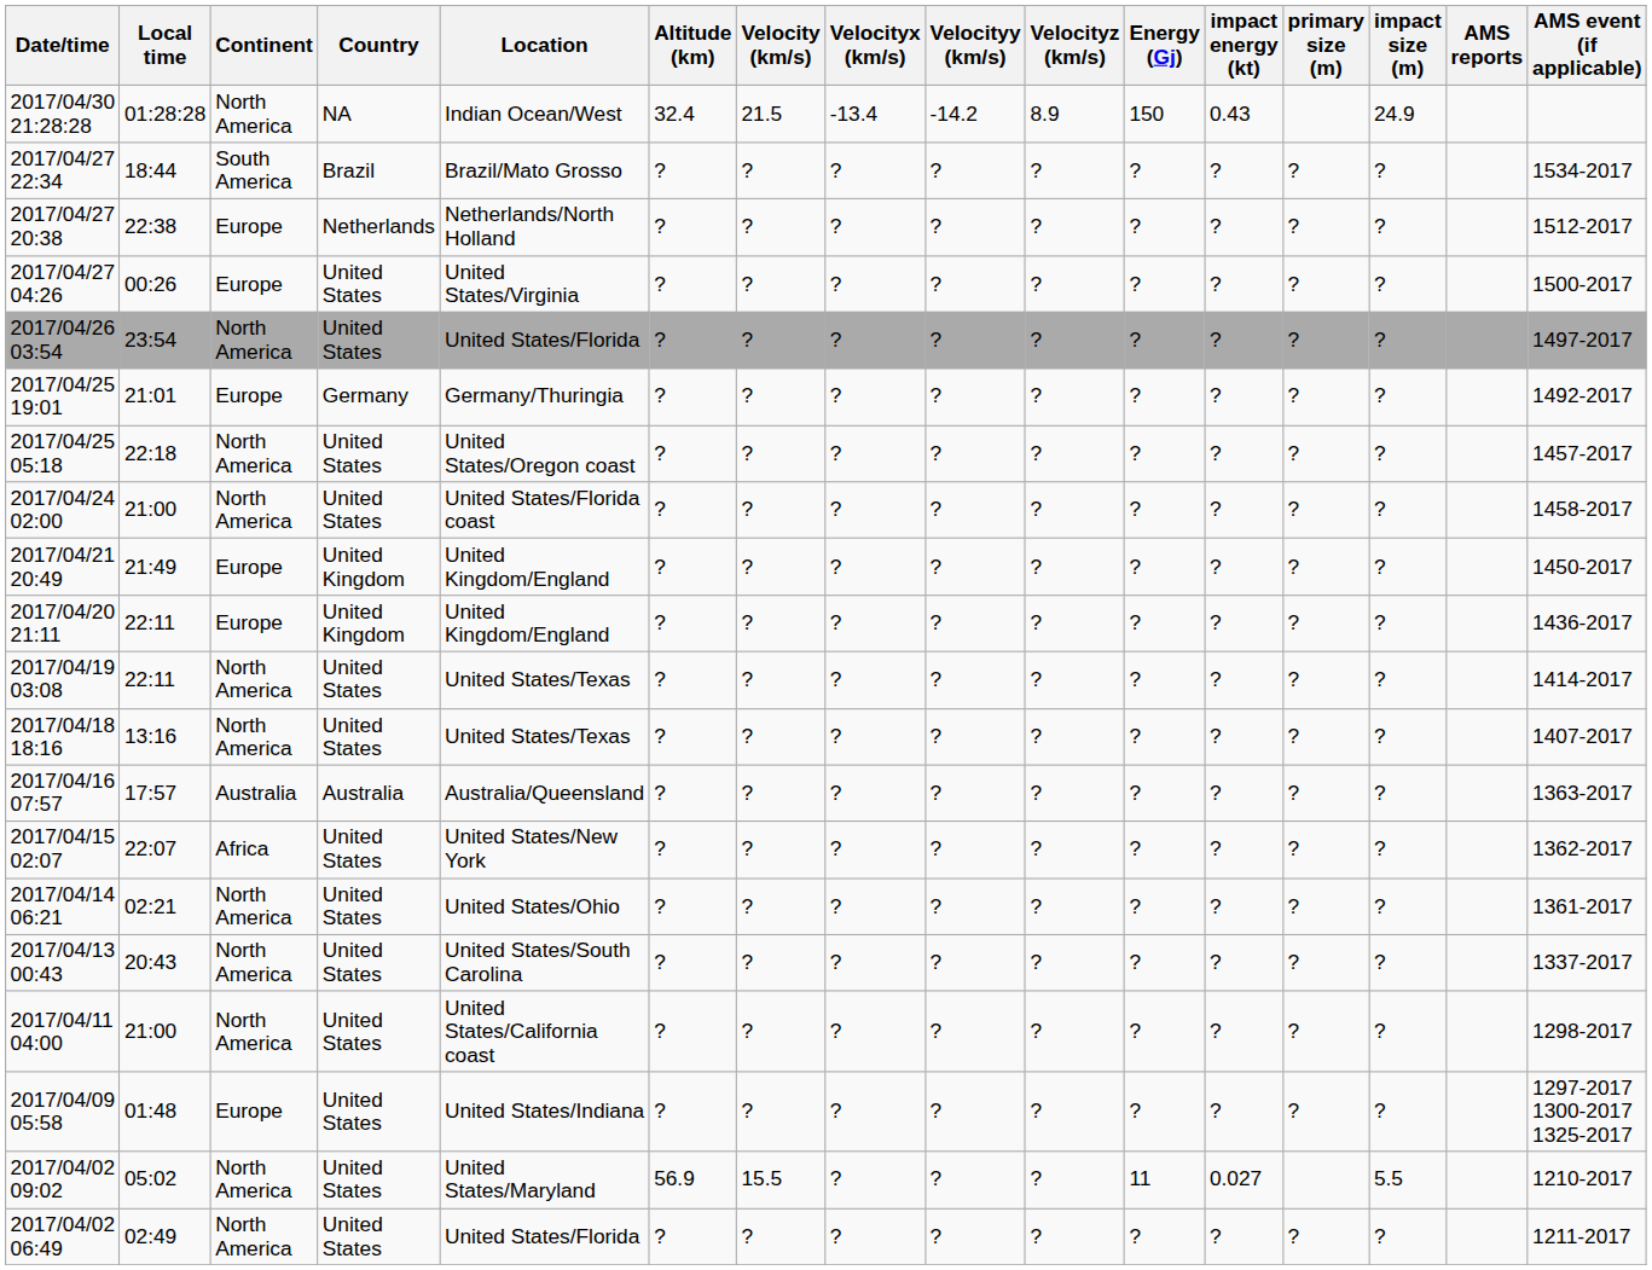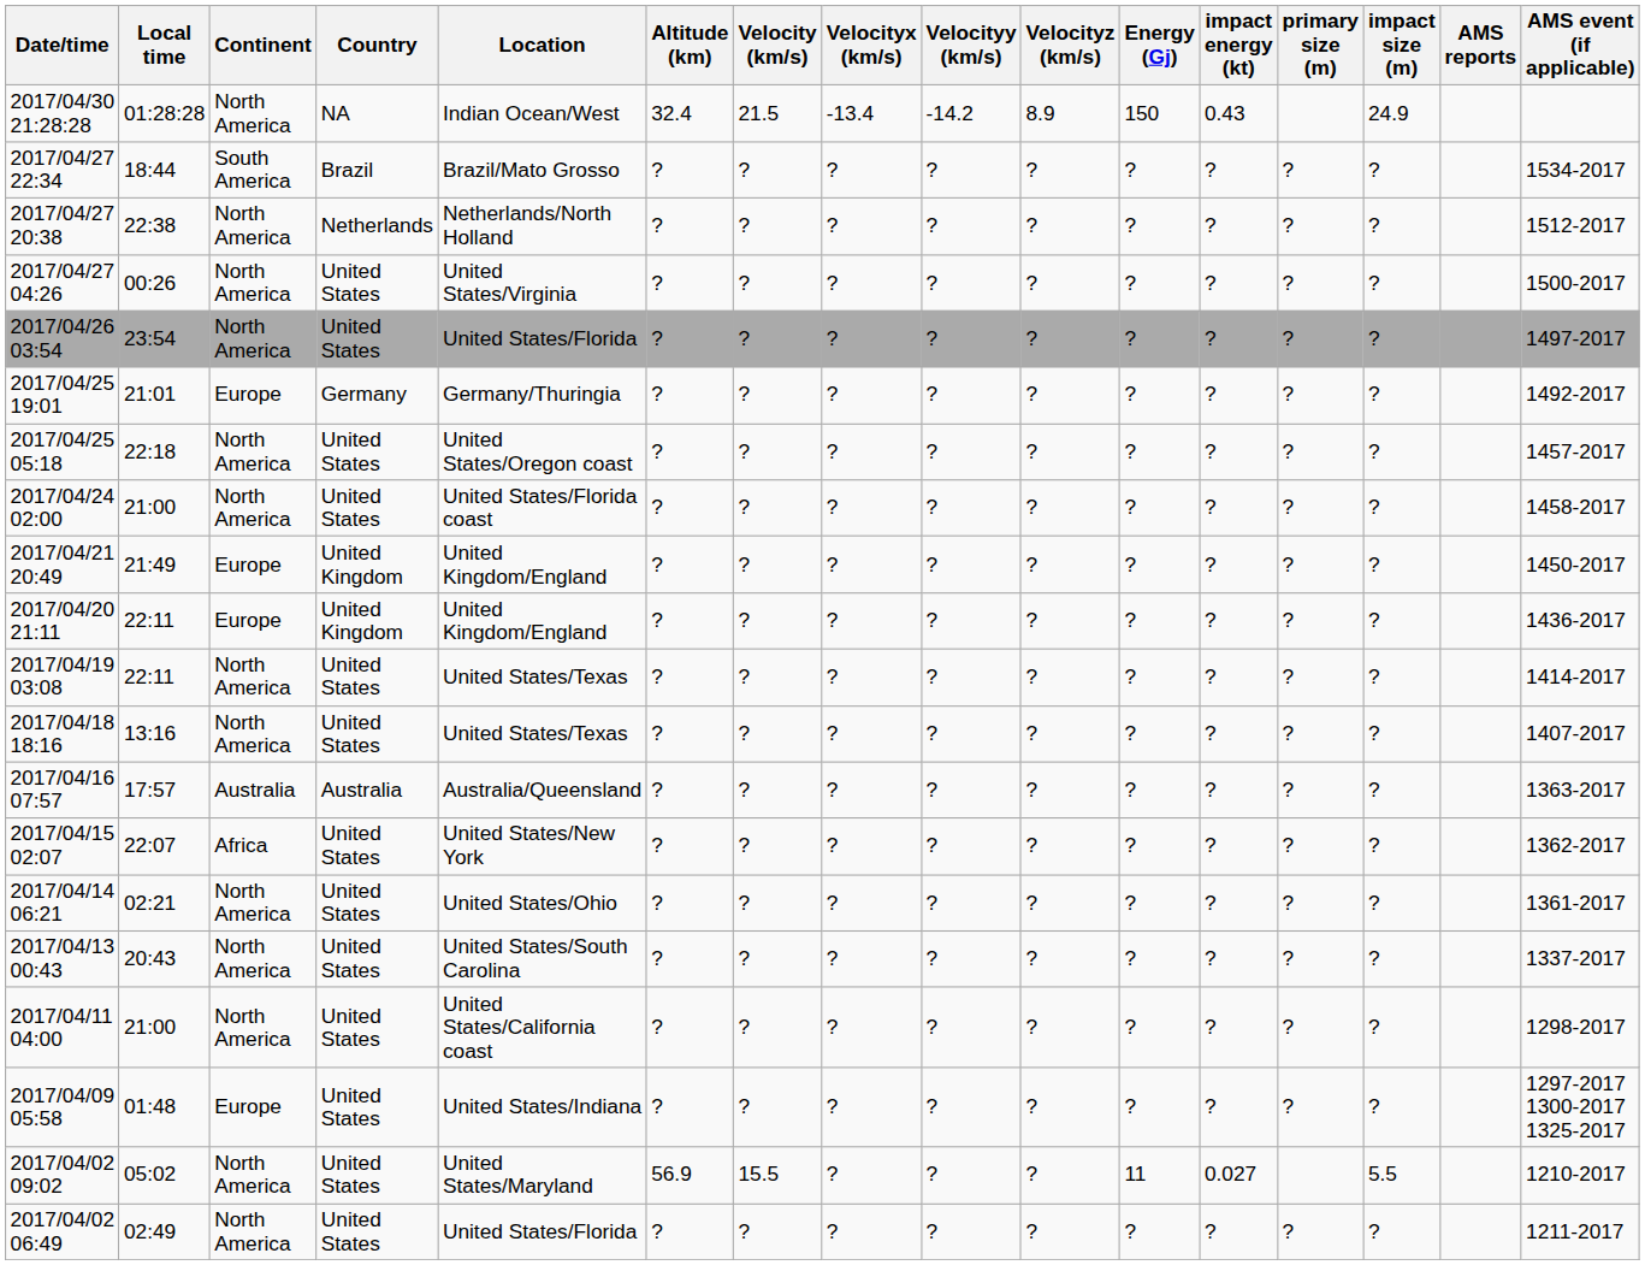2017/04/27 20:38 | Continent: Europe -> North America
2017/04/27 04:26 | Continent: Europe -> North America
